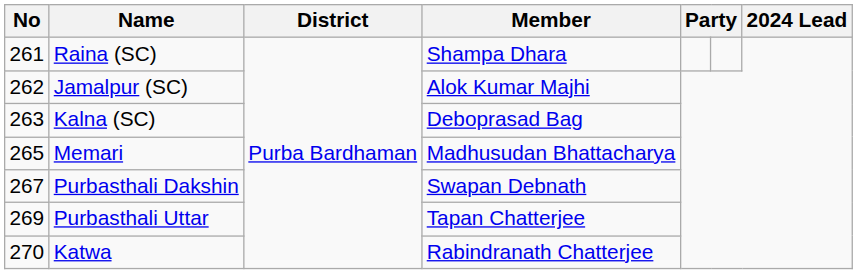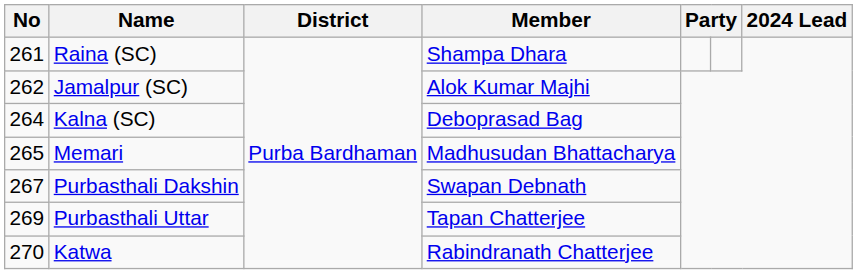Kalna (SC) | No: 263 -> 264
